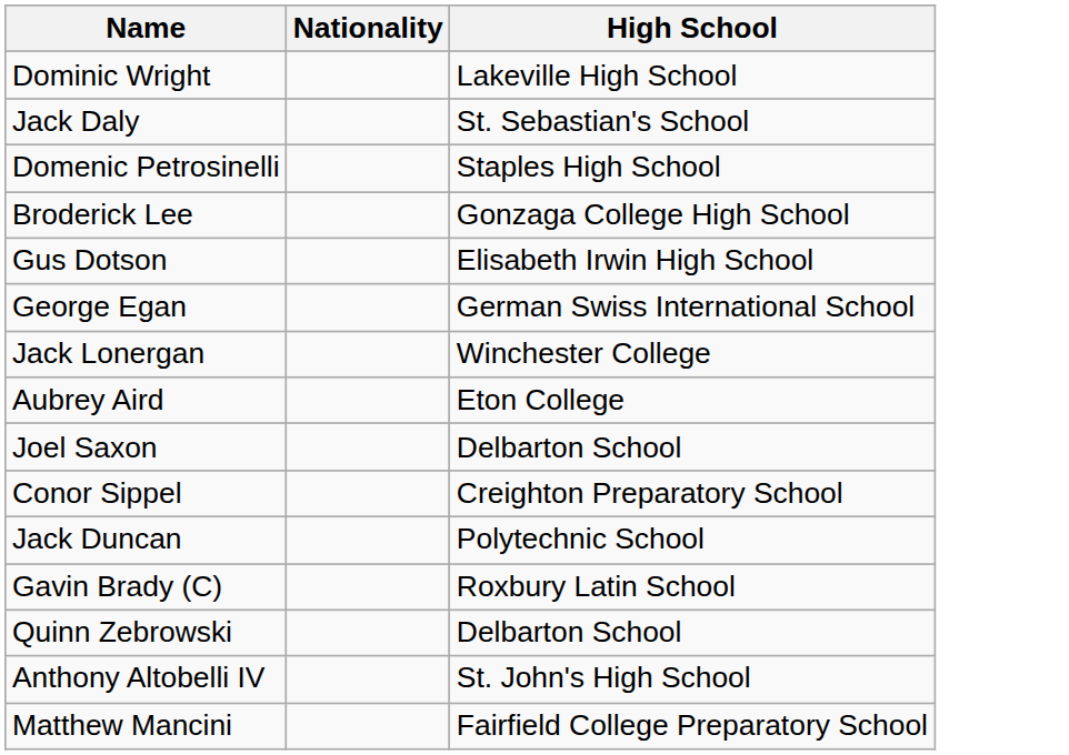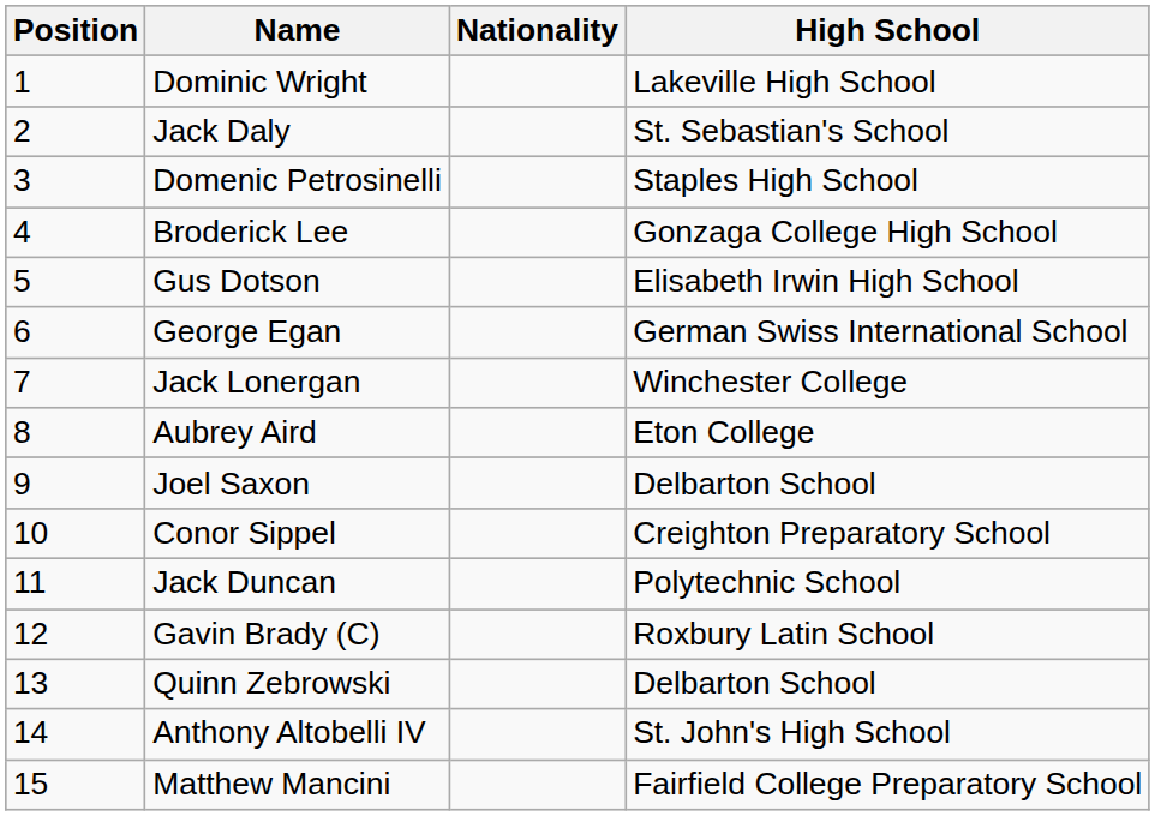+ column: Position | 1 | 2 | 3 | 4 | 5 | 6 | 7 | 8 | 9 | 10 | 11 | 12 | 13 | 14 | 15
